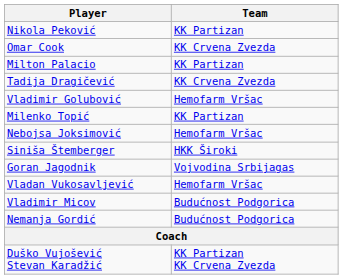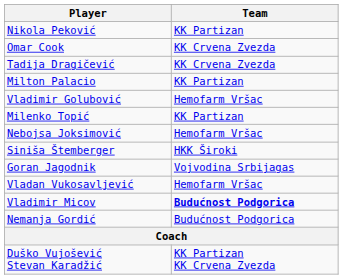rows swapped: Tadija Dragičević <-> Milton Palacio
Vladimir Micov | Team: normal -> bold
